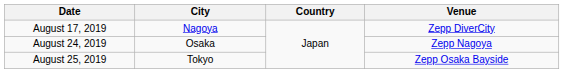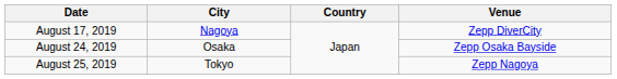August 24, 2019 | Venue: Zepp Nagoya -> Zepp Osaka Bayside
August 25, 2019 | Venue: Zepp Osaka Bayside -> Zepp Nagoya
